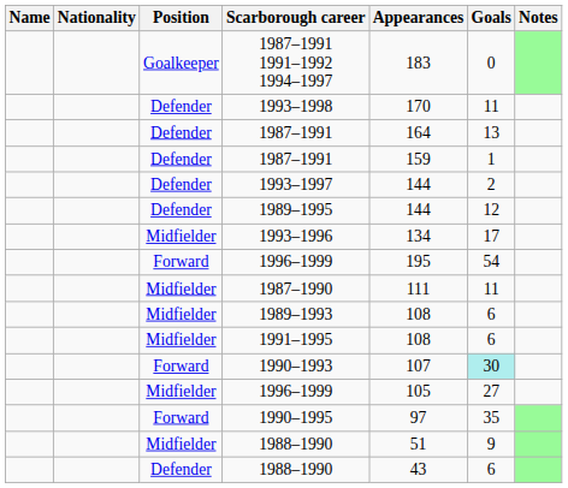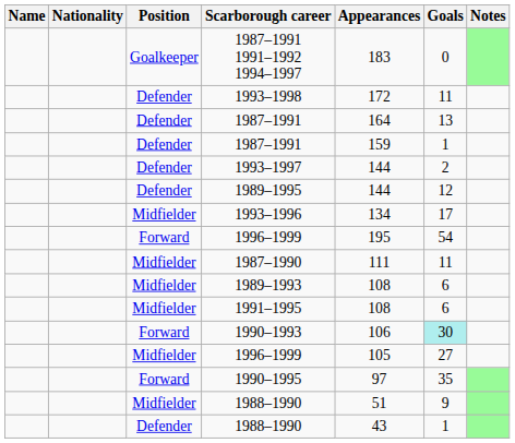1993–1998 | Appearances: 170 -> 172
1990–1993 | Appearances: 107 -> 106
Defender / 1988–1990 | Goals: 6 -> 1
